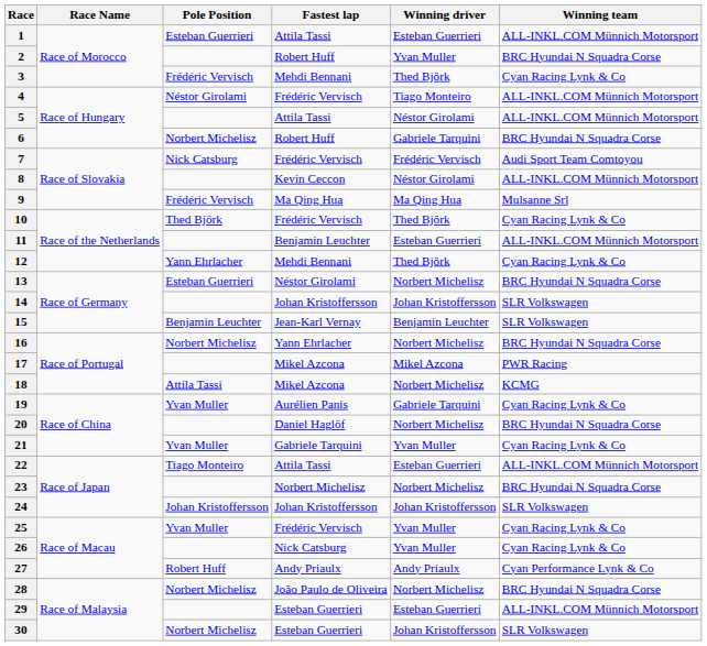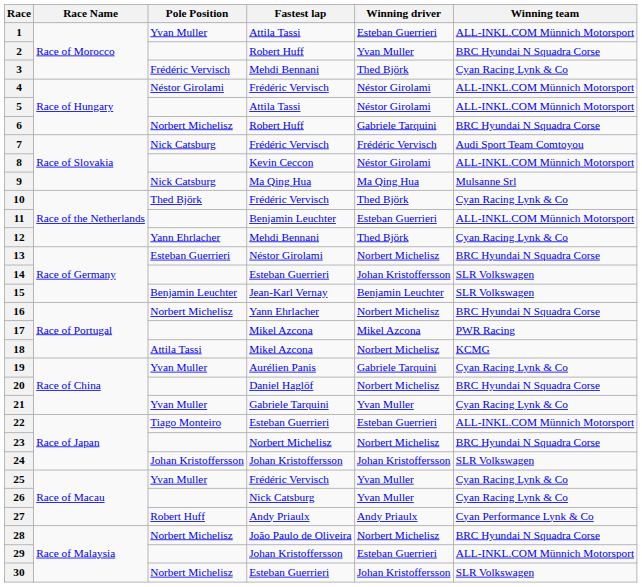1 | Pole Position: Esteban Guerrieri -> Yvan Muller
4 | Winning driver: Tiago Monteiro -> Néstor Girolami
9 | Pole Position: Frédéric Vervisch -> Nick Catsburg
14 | Fastest lap: Johan Kristoffersson -> Esteban Guerrieri
22 | Fastest lap: Attila Tassi -> Esteban Guerrieri
29 | Fastest lap: Esteban Guerrieri -> Johan Kristoffersson
